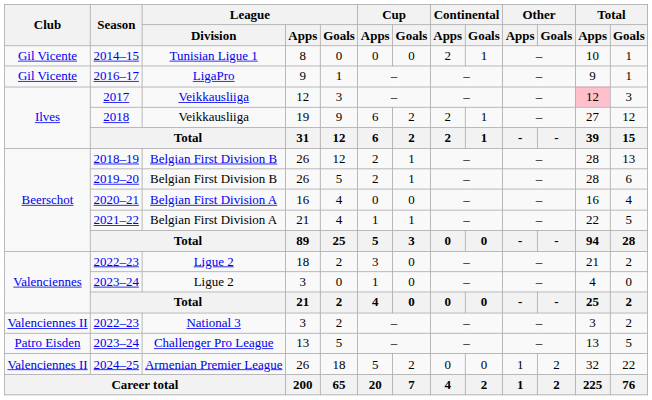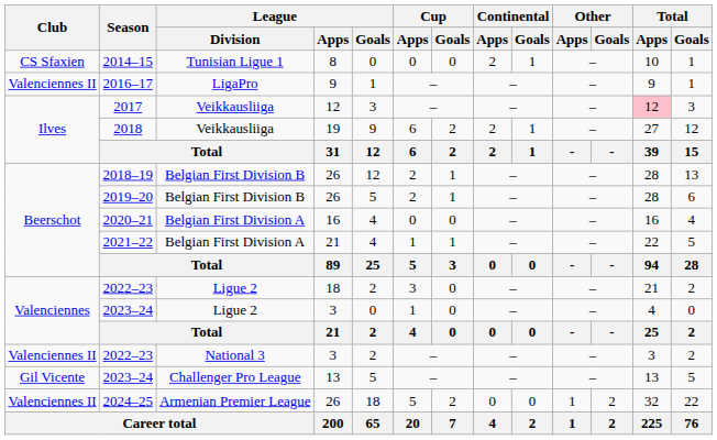2014–15 | Club: Gil Vicente -> CS Sfaxien
2016–17 | Club: Gil Vicente -> Valenciennes II
2023–24 / 13 | Club: Patro Eisden -> Gil Vicente
